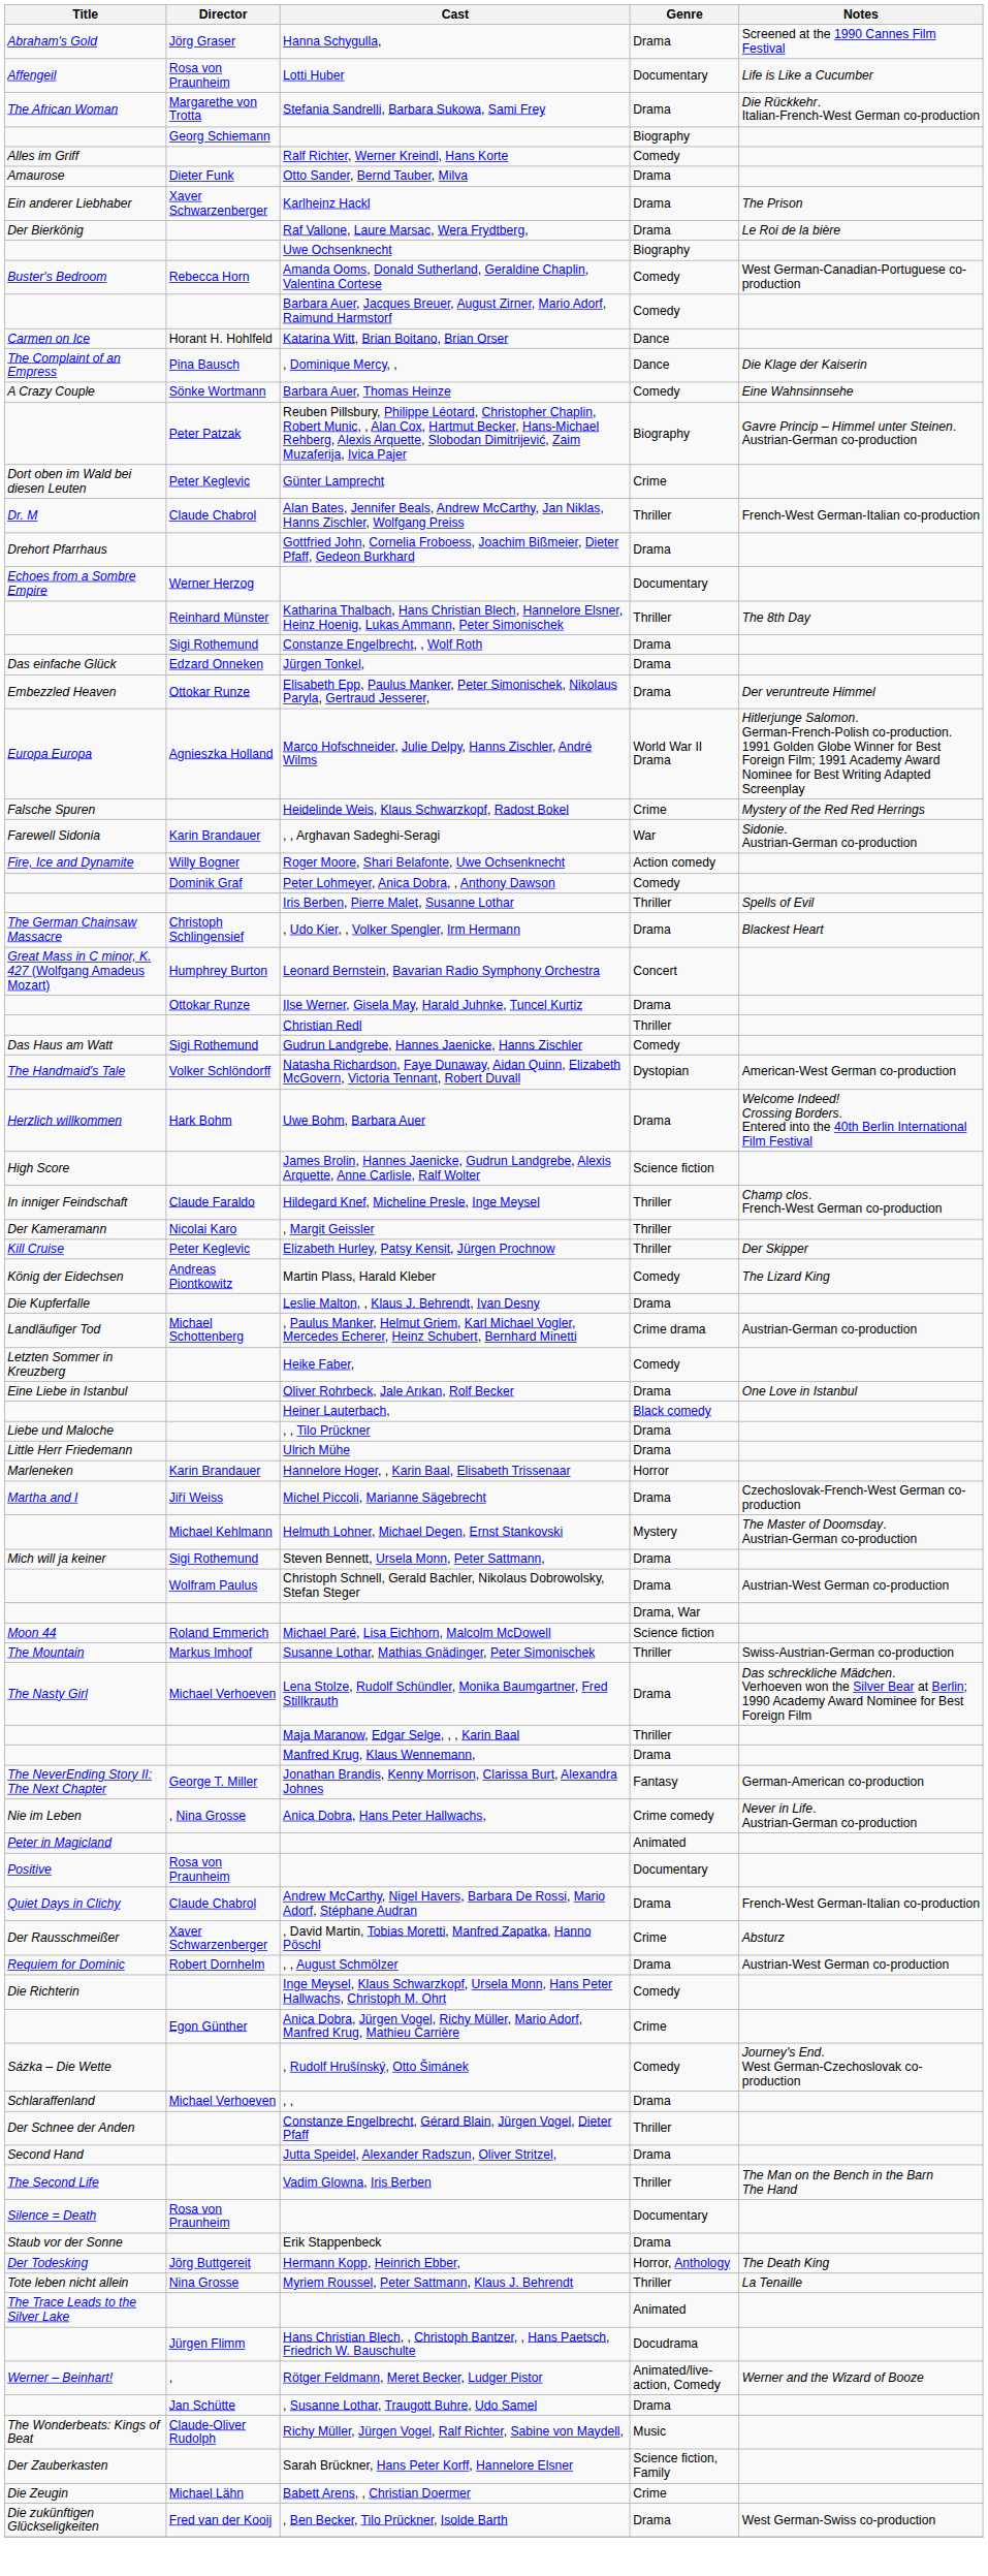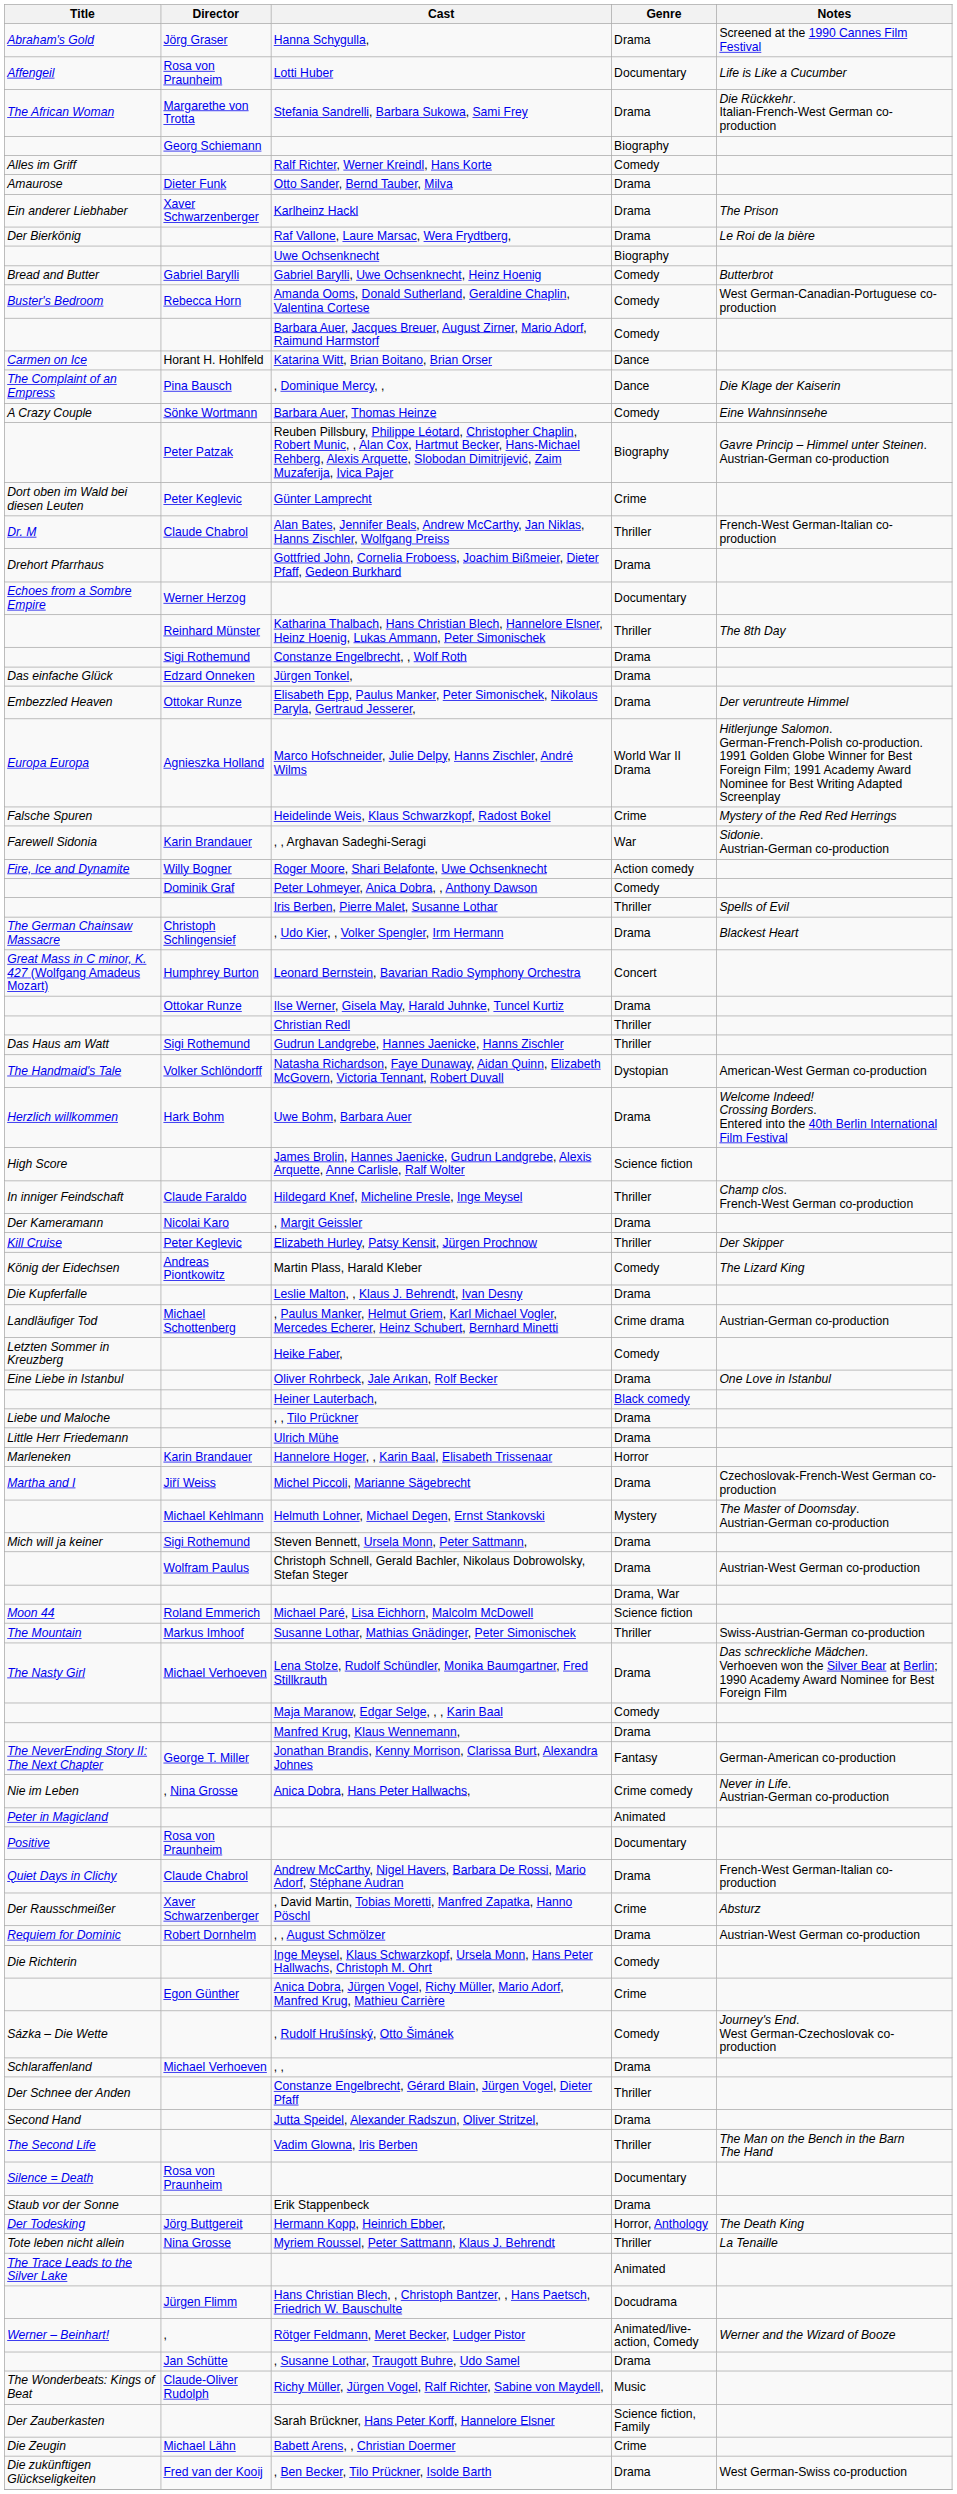+ row: Bread and Butter | Gabriel Barylli | Gabriel Barylli, Uwe Ochsenknecht, Heinz Hoenig | Comedy | Butterbrot
Gudrun Landgrebe, Hannes Jaenicke, Hanns Zischler | Genre: Comedy -> Thriller
, Margit Geissler | Genre: Thriller -> Drama
Maja Maranow, Edgar Selge, , , Karin Baal | Genre: Thriller -> Comedy
